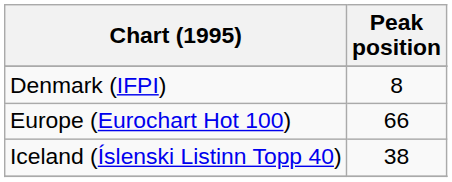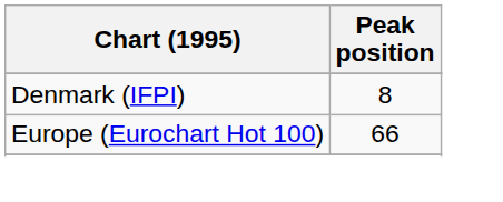- row: Iceland (Íslenski Listinn Topp 40) | 38
